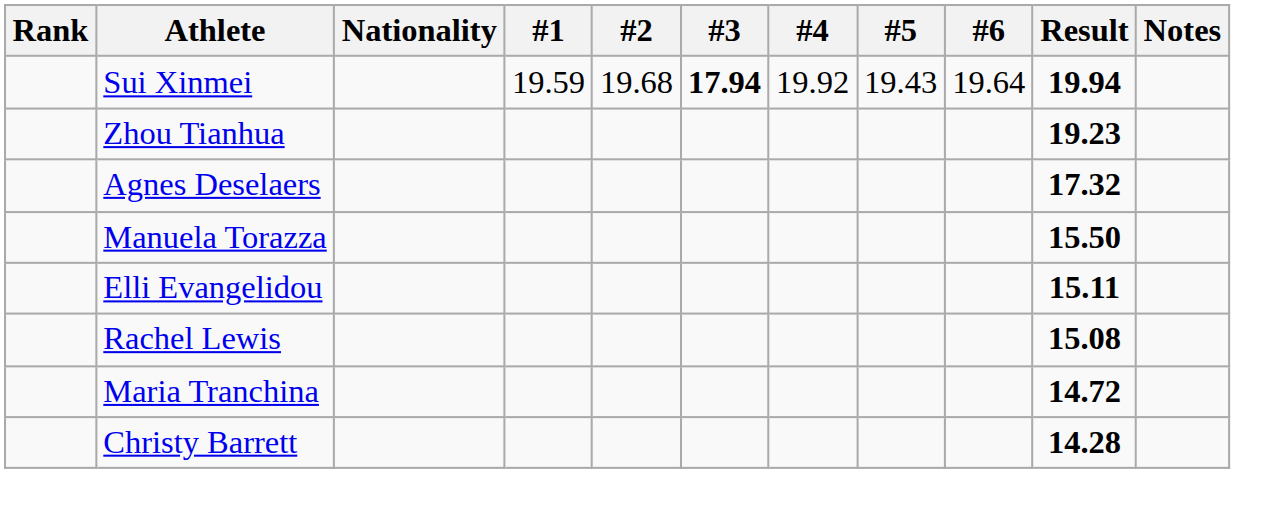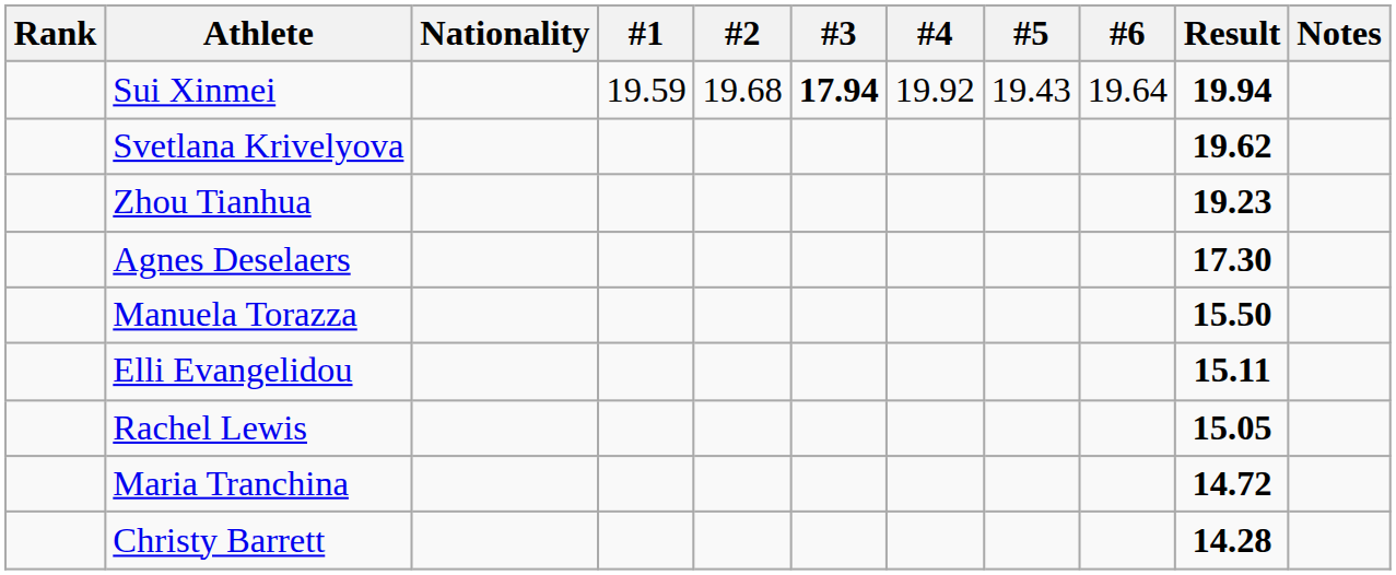+ row: Svetlana Krivelyova | 19.62
Agnes Deselaers | Result: 17.32 -> 17.30
Rachel Lewis | Result: 15.08 -> 15.05
